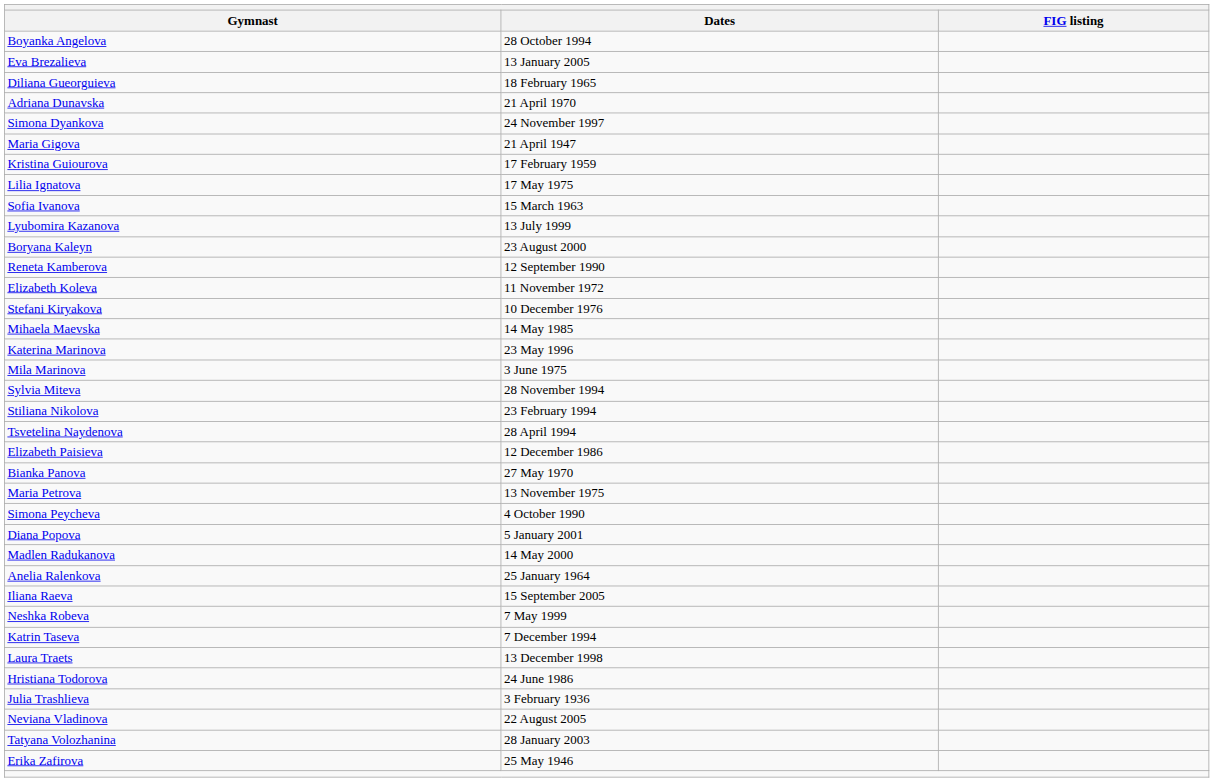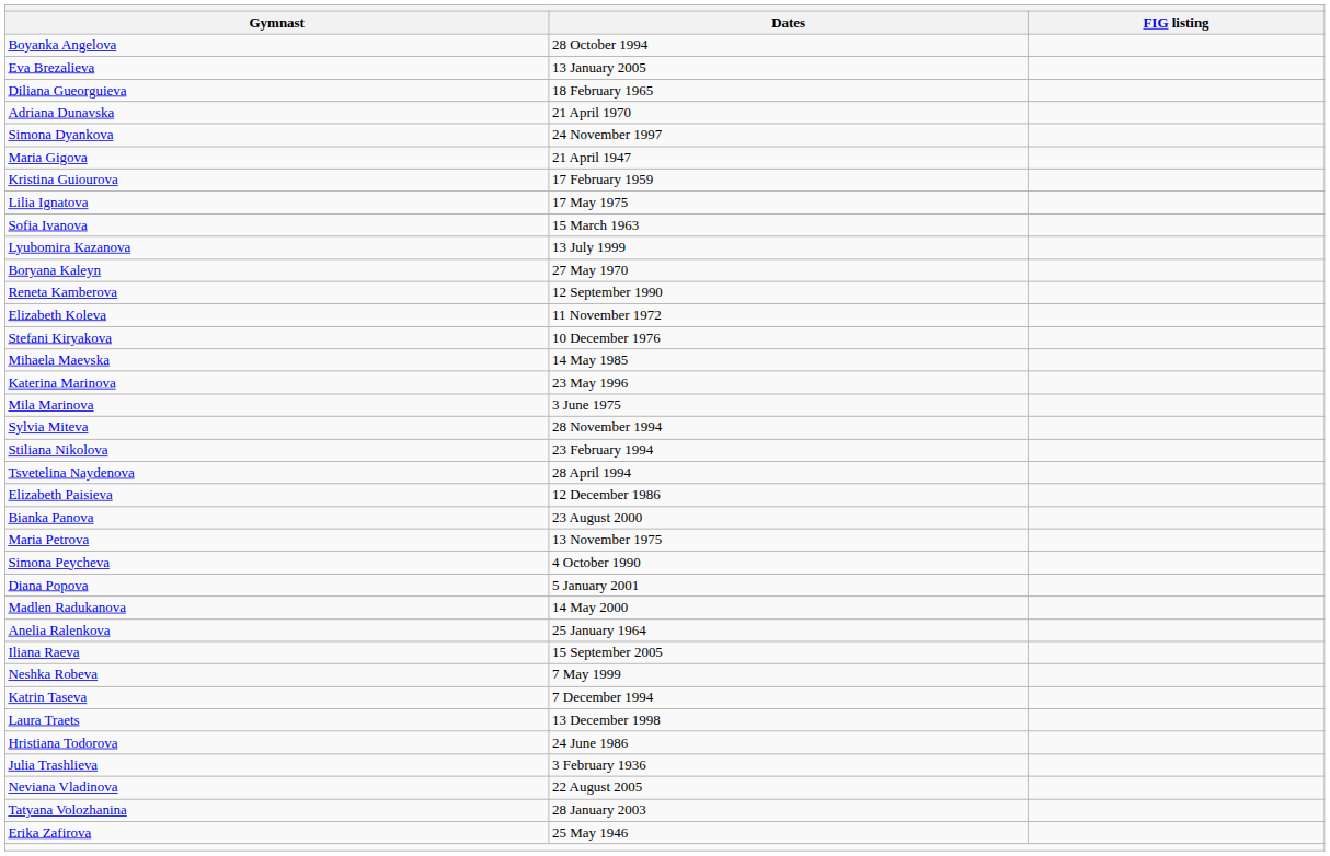Boryana Kaleyn | Dates: 23 August 2000 -> 27 May 1970
Bianka Panova | Dates: 27 May 1970 -> 23 August 2000
